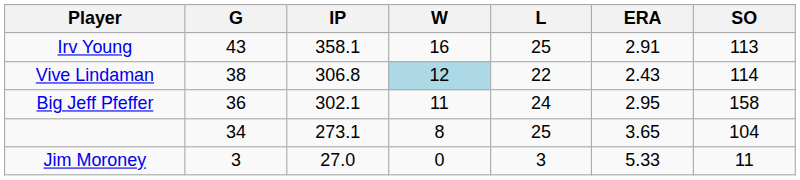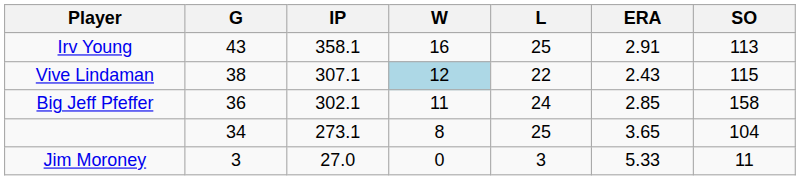Vive Lindaman | IP: 306.8 -> 307.1
Vive Lindaman | SO: 114 -> 115
Big Jeff Pfeffer | ERA: 2.95 -> 2.85
